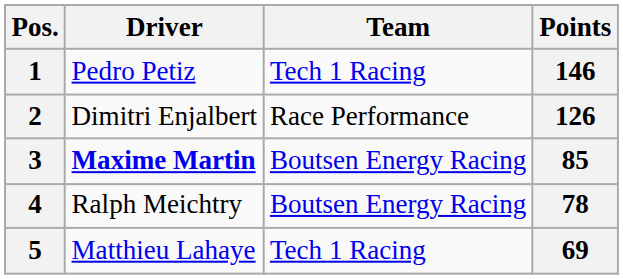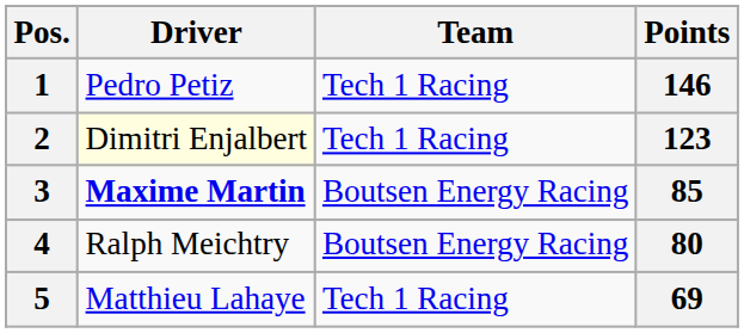2 | Driver: no background -> lightyellow background
2 | Team: Race Performance -> Tech 1 Racing
2 | Points: 126 -> 123
4 | Points: 78 -> 80
